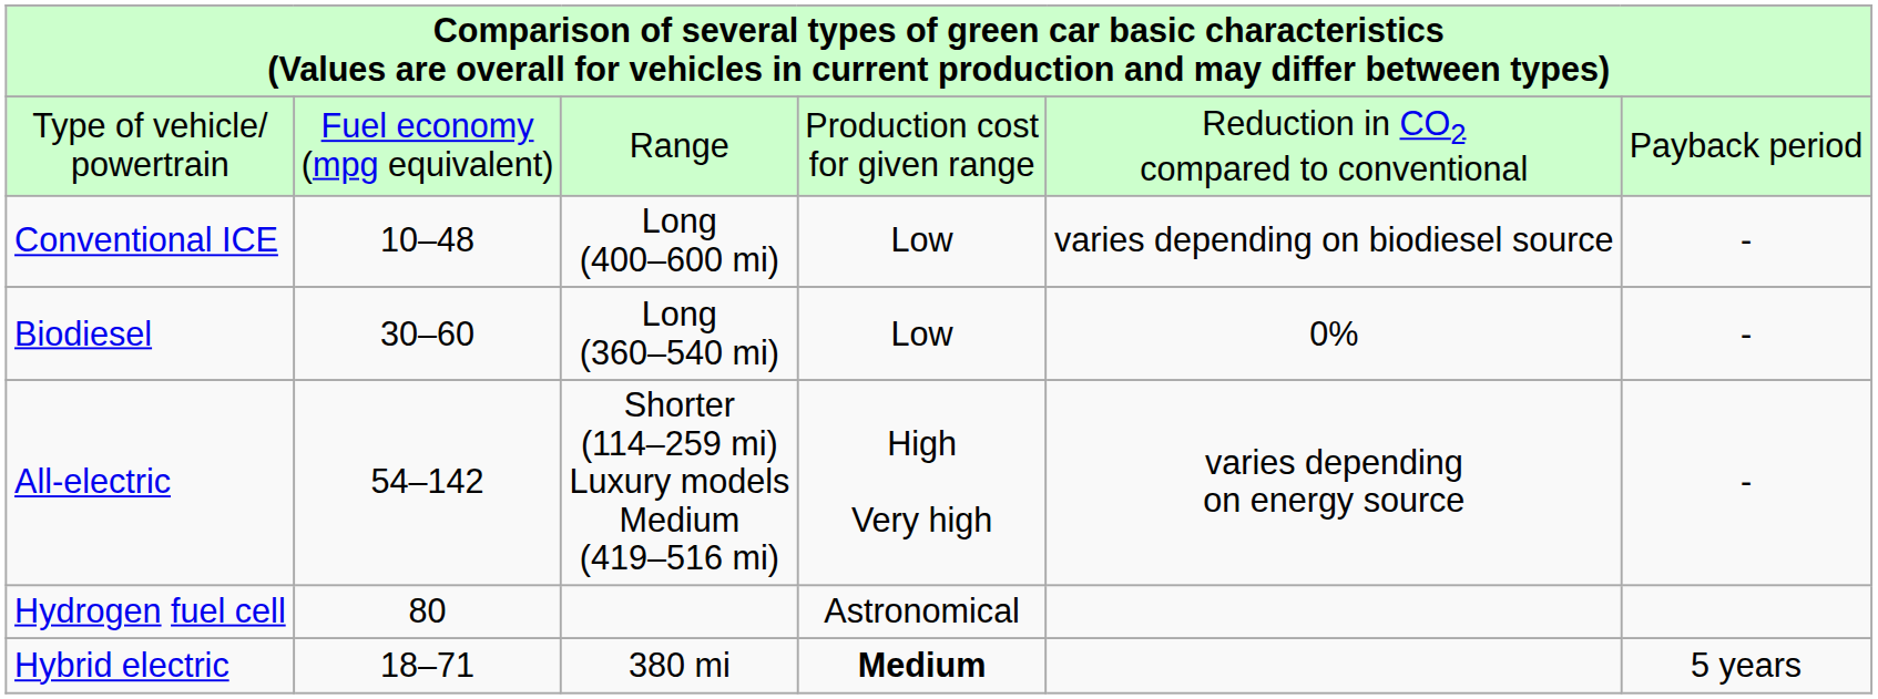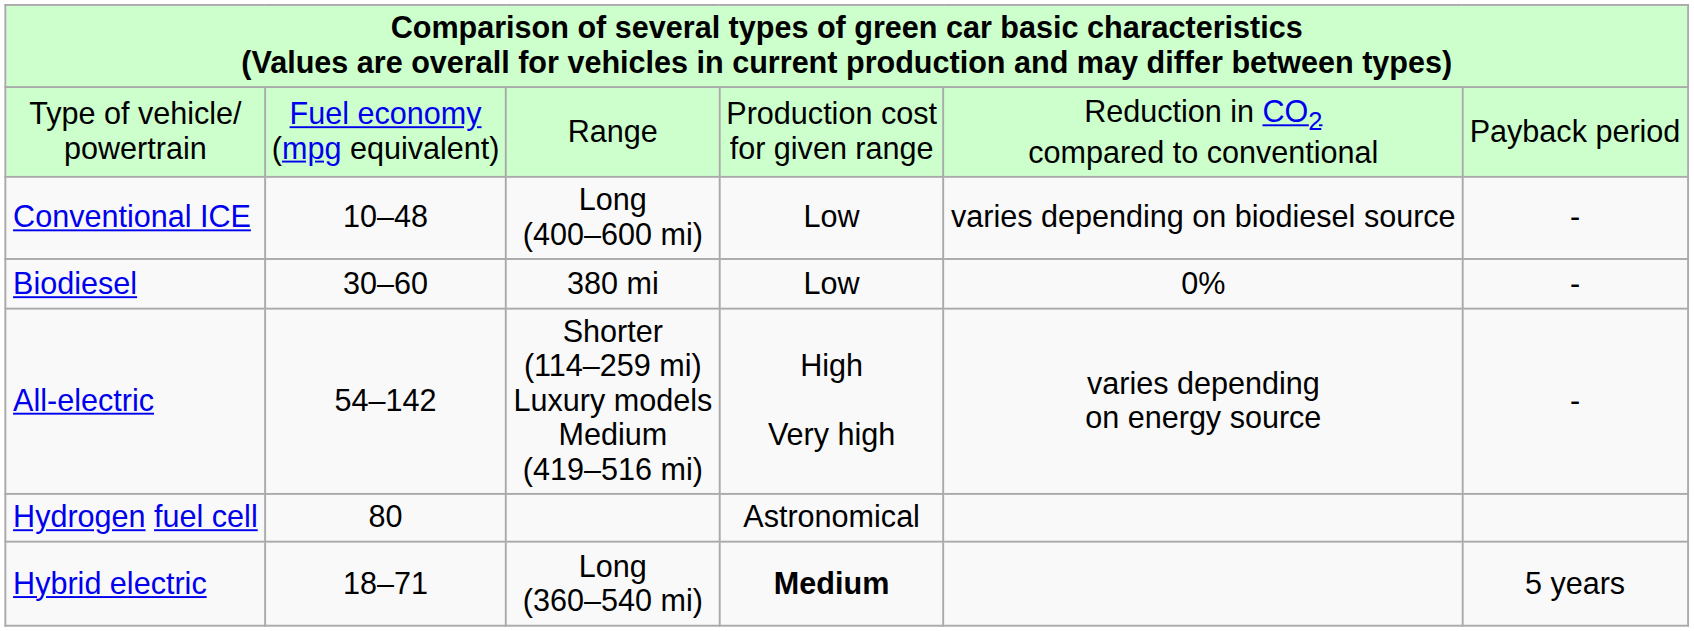Biodiesel | column 3: Long (360–540 mi) -> 380 mi
Hybrid electric | column 3: 380 mi -> Long (360–540 mi)
